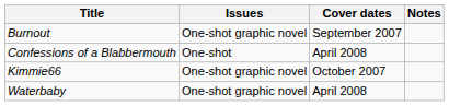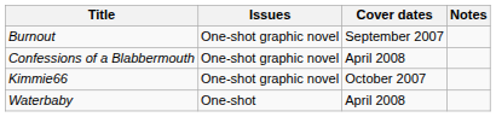Confessions of a Blabbermouth | Issues: One-shot -> One-shot graphic novel
Waterbaby | Issues: One-shot graphic novel -> One-shot
